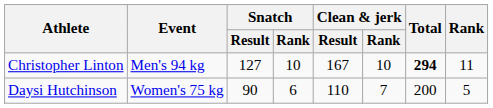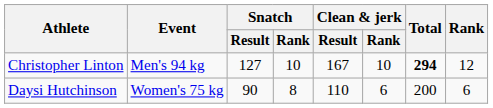Christopher Linton | Rank: 11 -> 12
Daysi Hutchinson | Snatch / Rank: 6 -> 8
Daysi Hutchinson | Clean & jerk / Rank: 7 -> 6
Daysi Hutchinson | Rank: 5 -> 6
